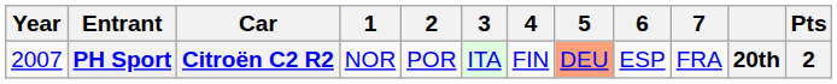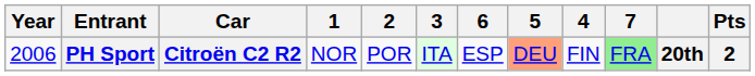columns swapped: 4 <-> 6
PH Sport | Year: 2007 -> 2006
PH Sport | 7: no background -> lightgreen background
